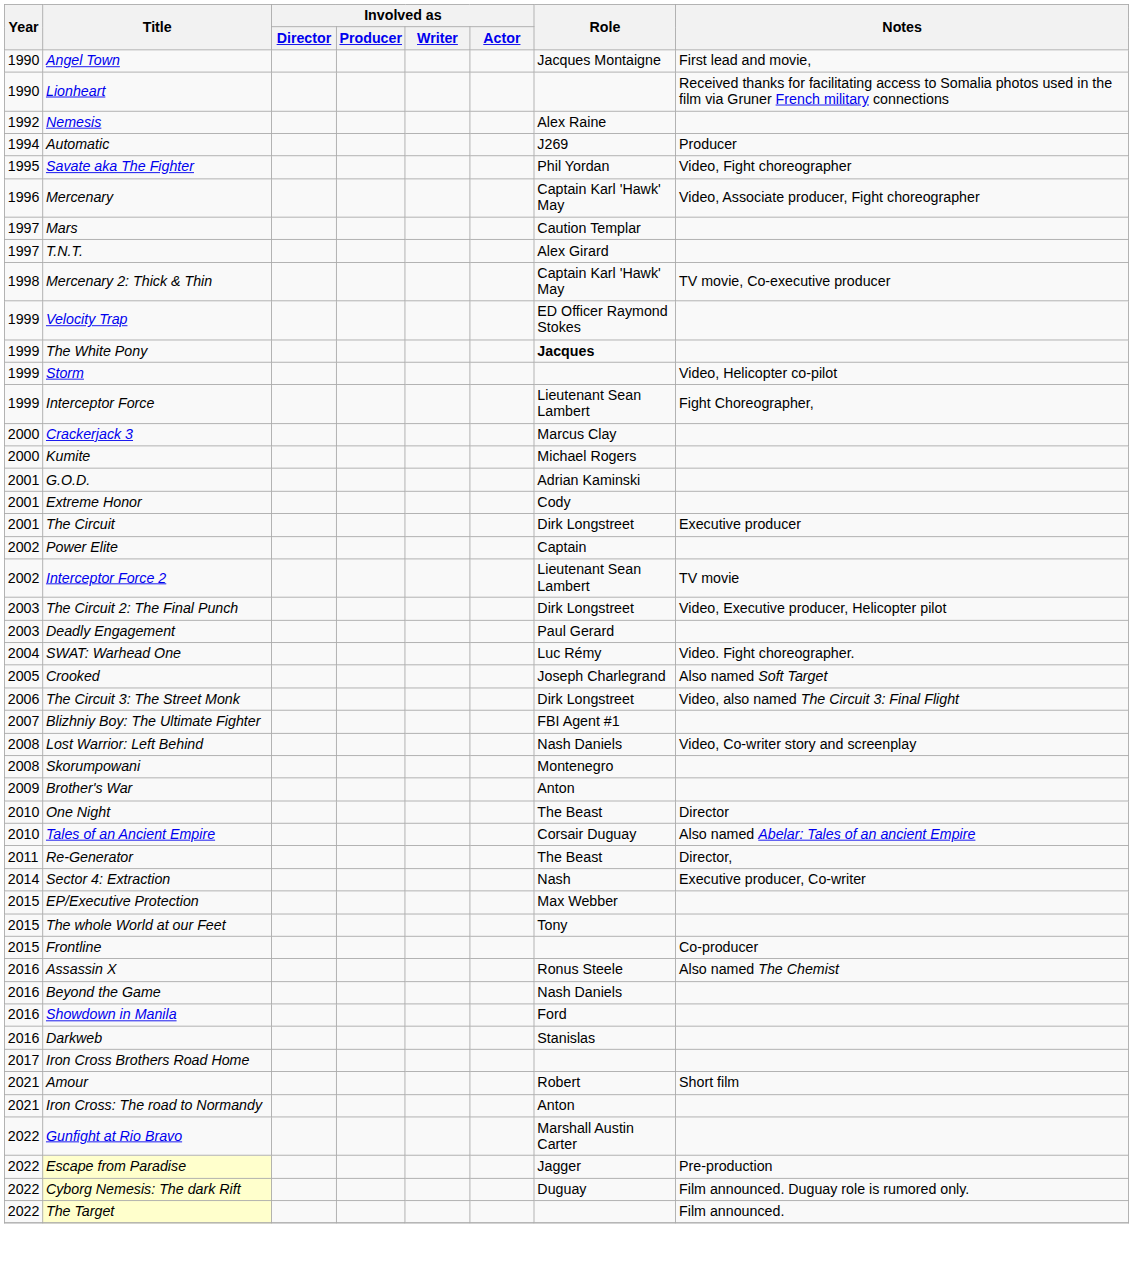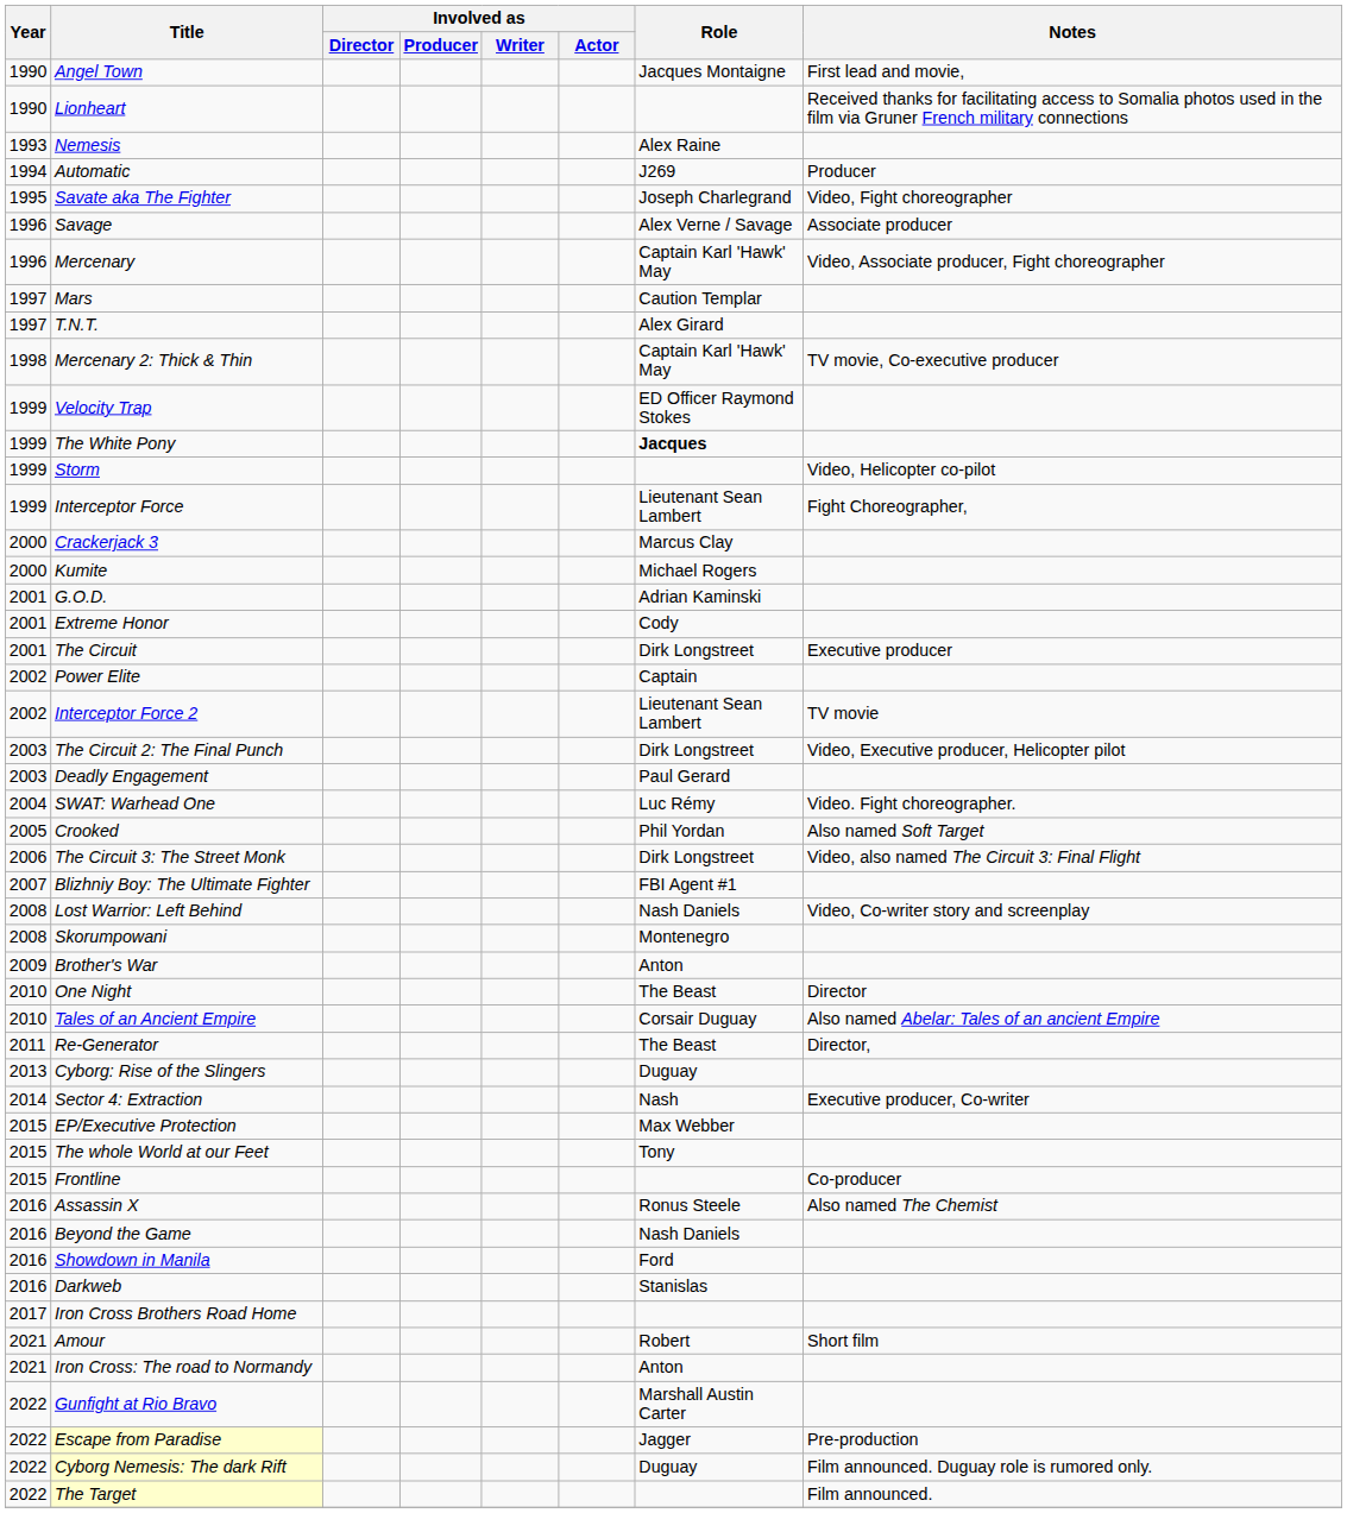Nemesis | Year: 1992 -> 1993
Savate aka The Fighter | Role: Phil Yordan -> Joseph Charlegrand
+ row: 1996 | Savage | Alex Verne / Savage | Associate producer
Crooked | Role: Joseph Charlegrand -> Phil Yordan
+ row: 2013 | Cyborg: Rise of the Slingers | Duguay
